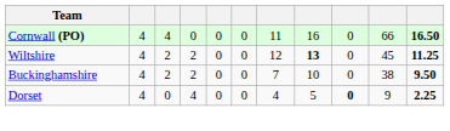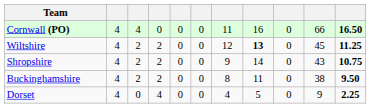+ row: Shropshire | 4 | 2 | 2 | 0 | 0 | 9 | 14 | 0 | 43 | 10.75
Buckinghamshire | column 7: 7 -> 8
Buckinghamshire | column 8: 10 -> 11
Dorset | column 9: bold -> normal
